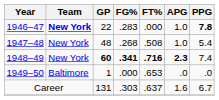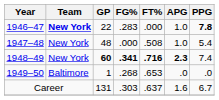1947–48 | FG%: .268 -> .000
1949–50 | FG%: .000 -> .268
